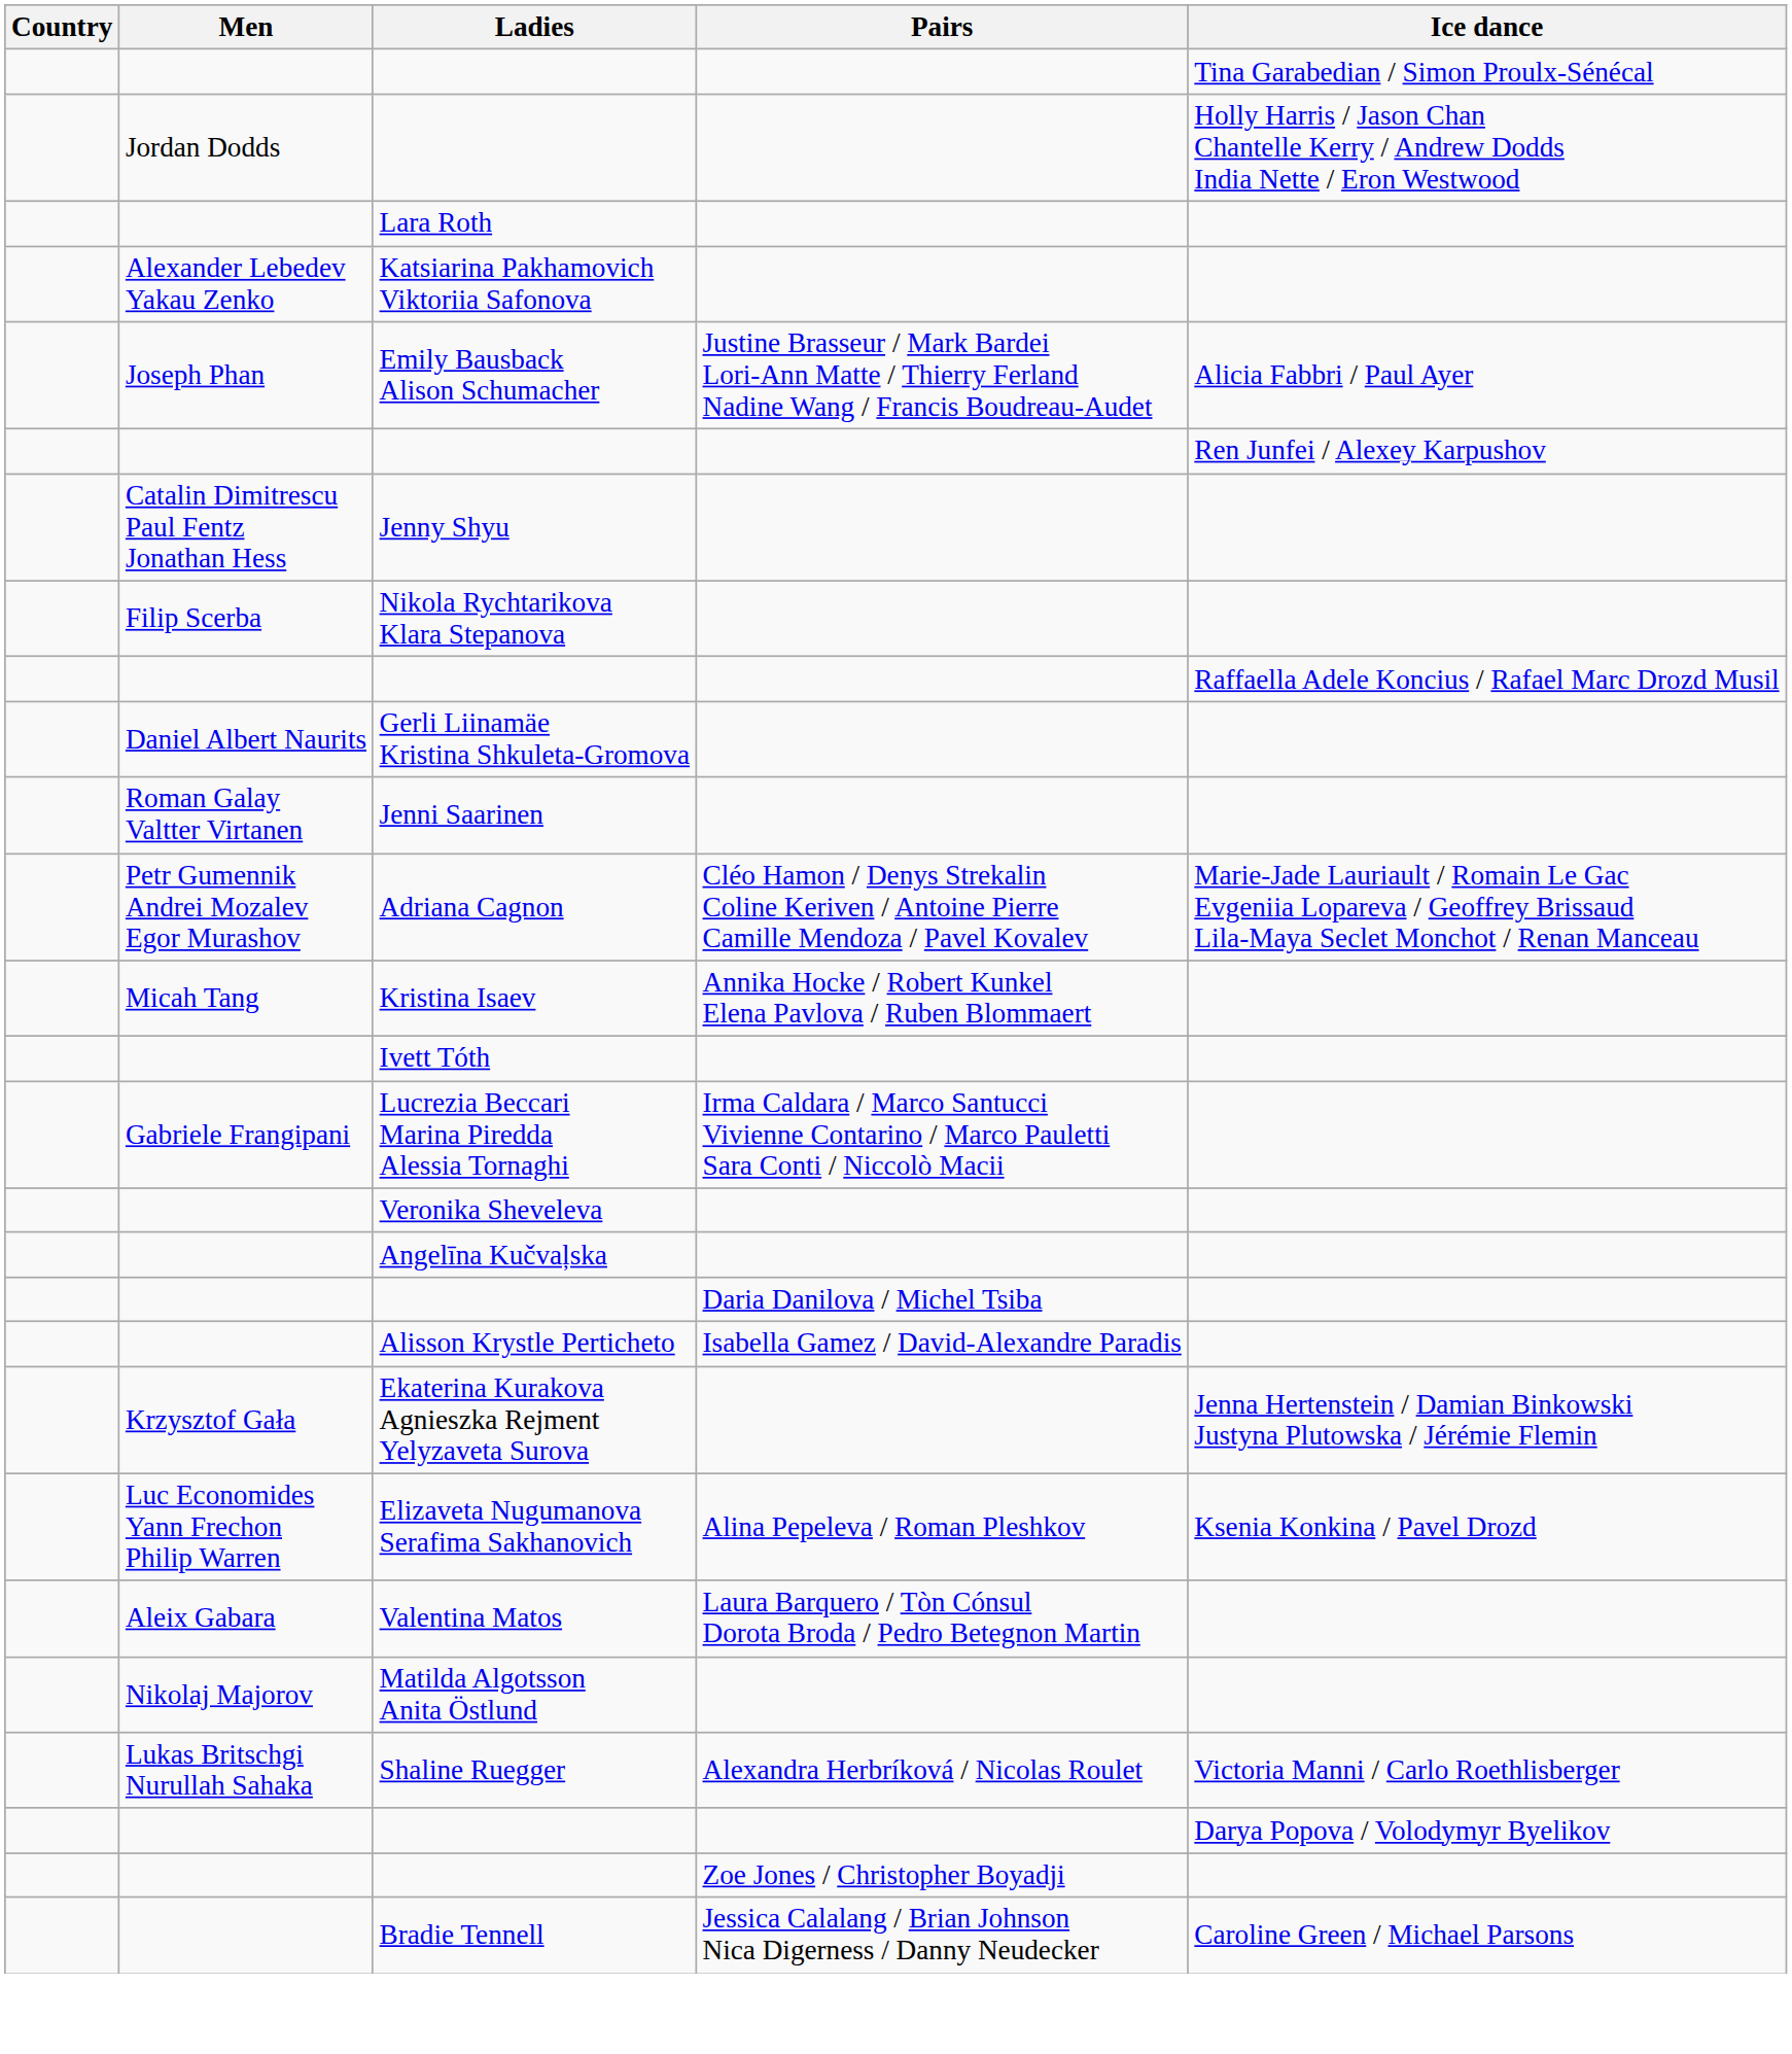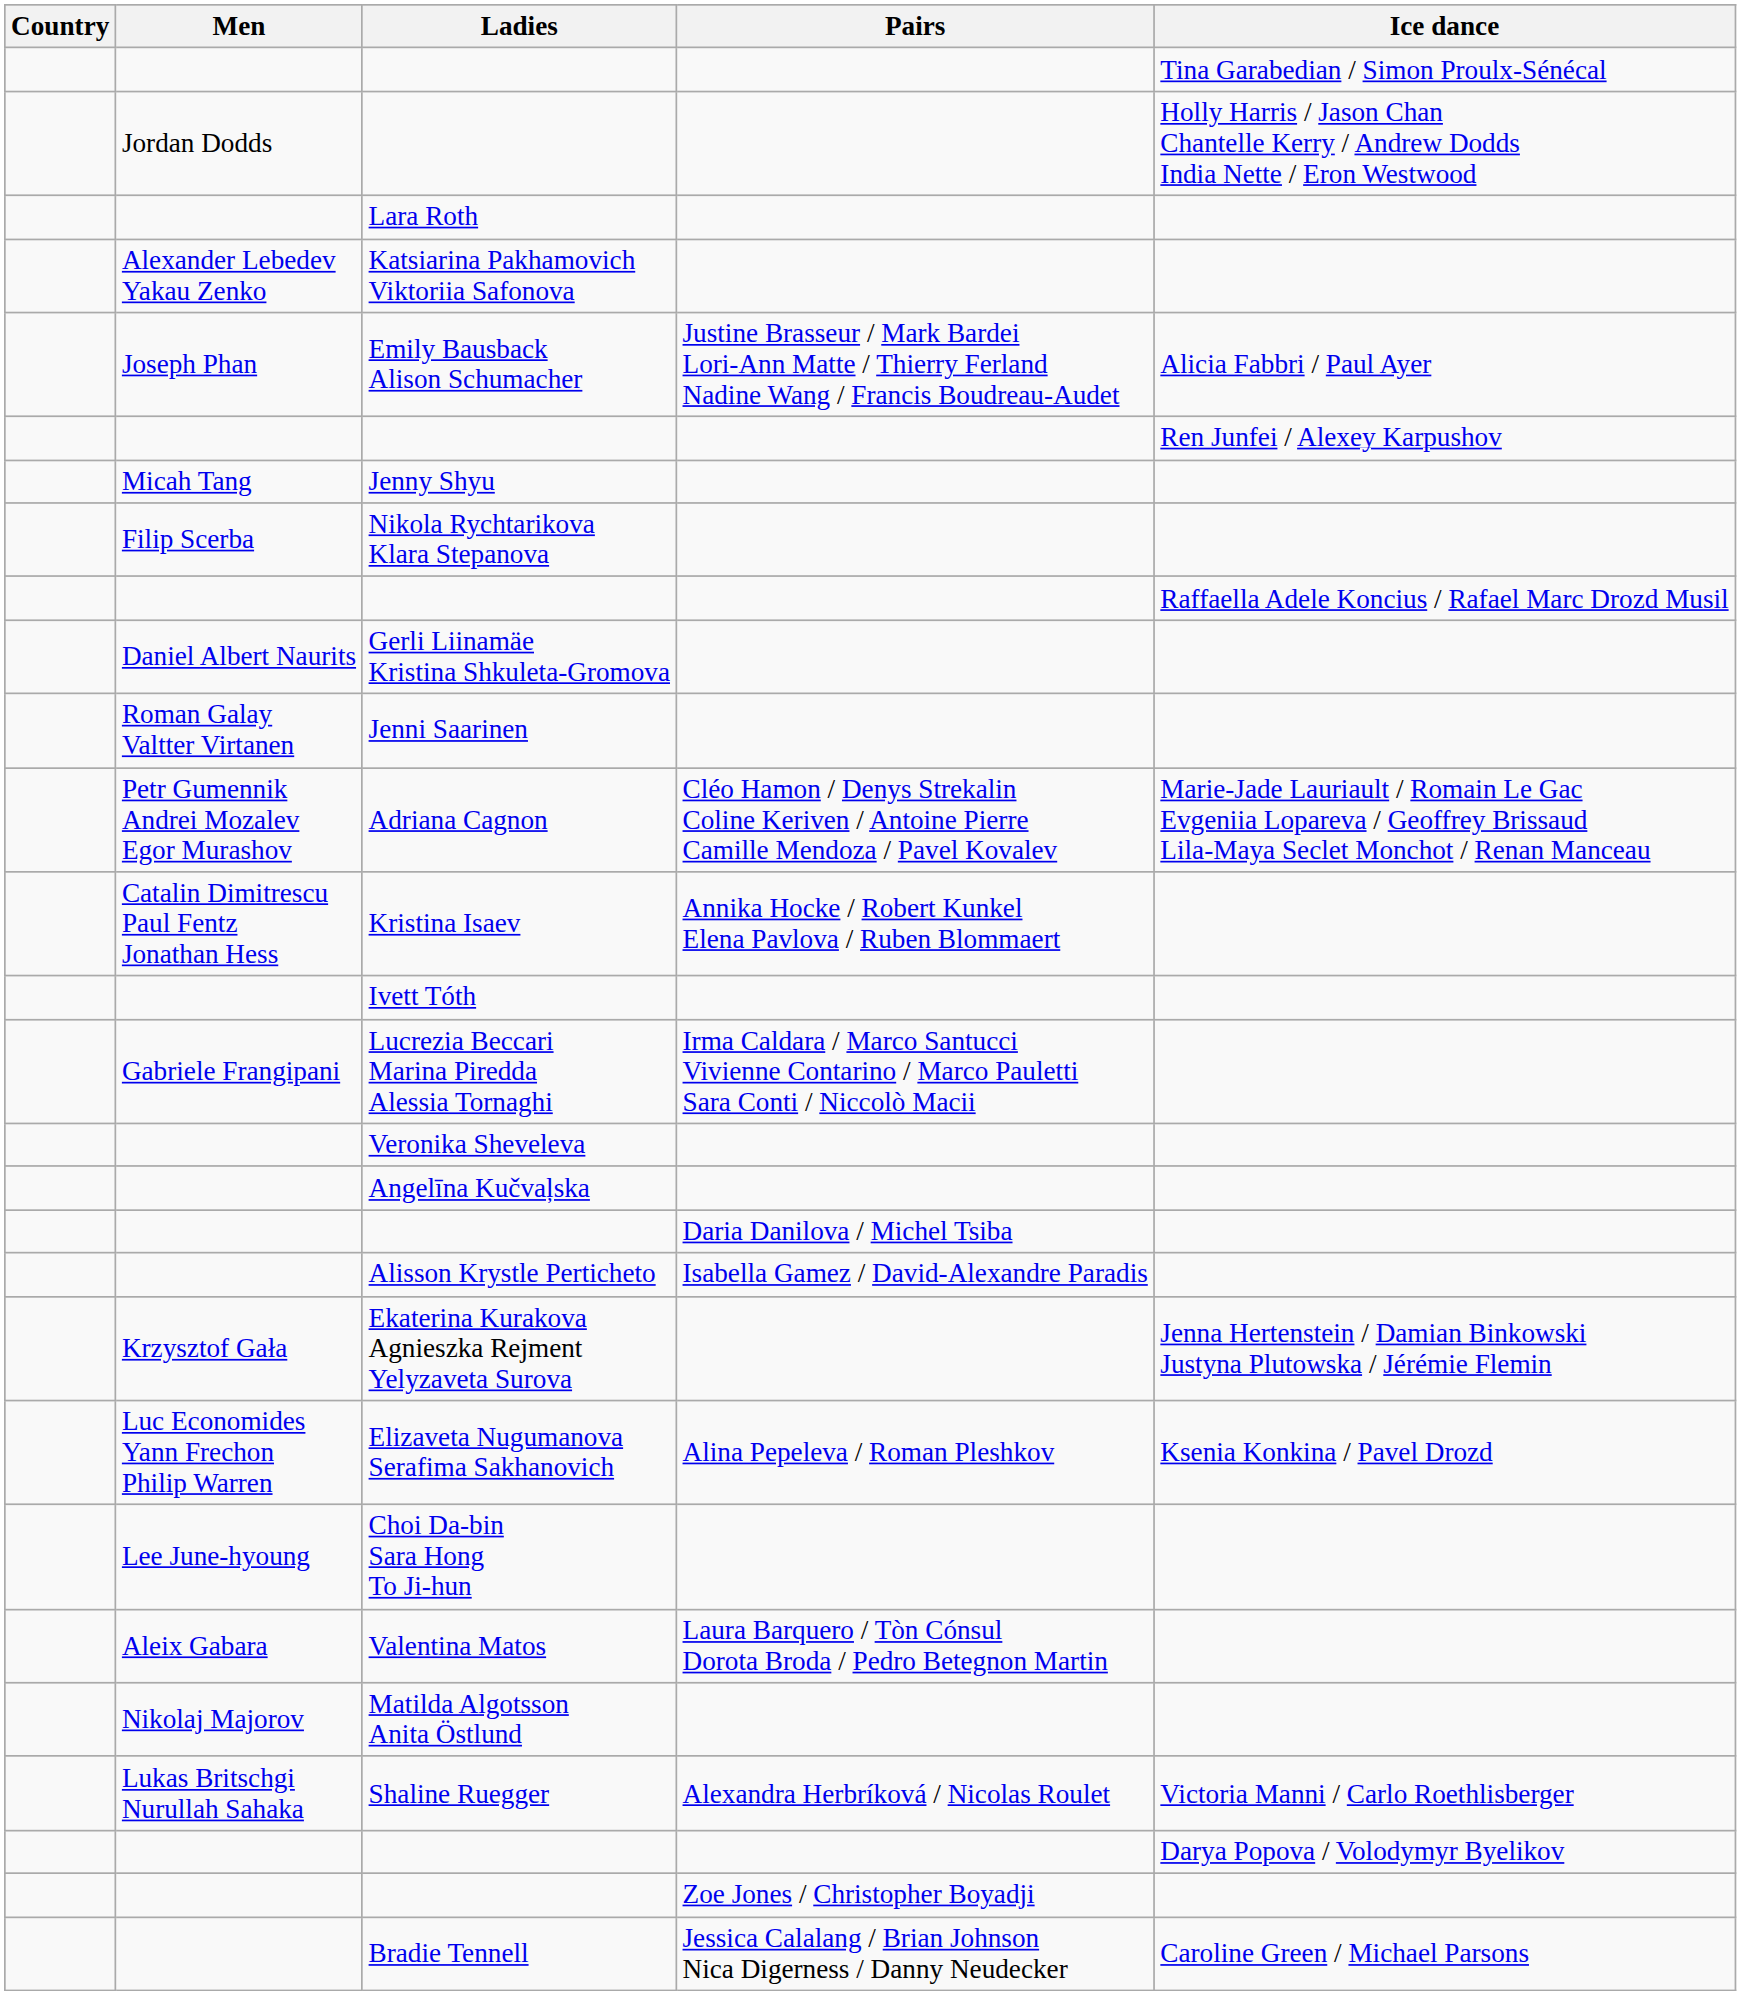Jenny Shyu | Men: Catalin Dimitrescu Paul Fentz Jonathan Hess -> Micah Tang
Kristina Isaev | Men: Micah Tang -> Catalin Dimitrescu Paul Fentz Jonathan Hess
+ row: Lee June-hyoung | Choi Da-bin Sara Hong To Ji-hun
